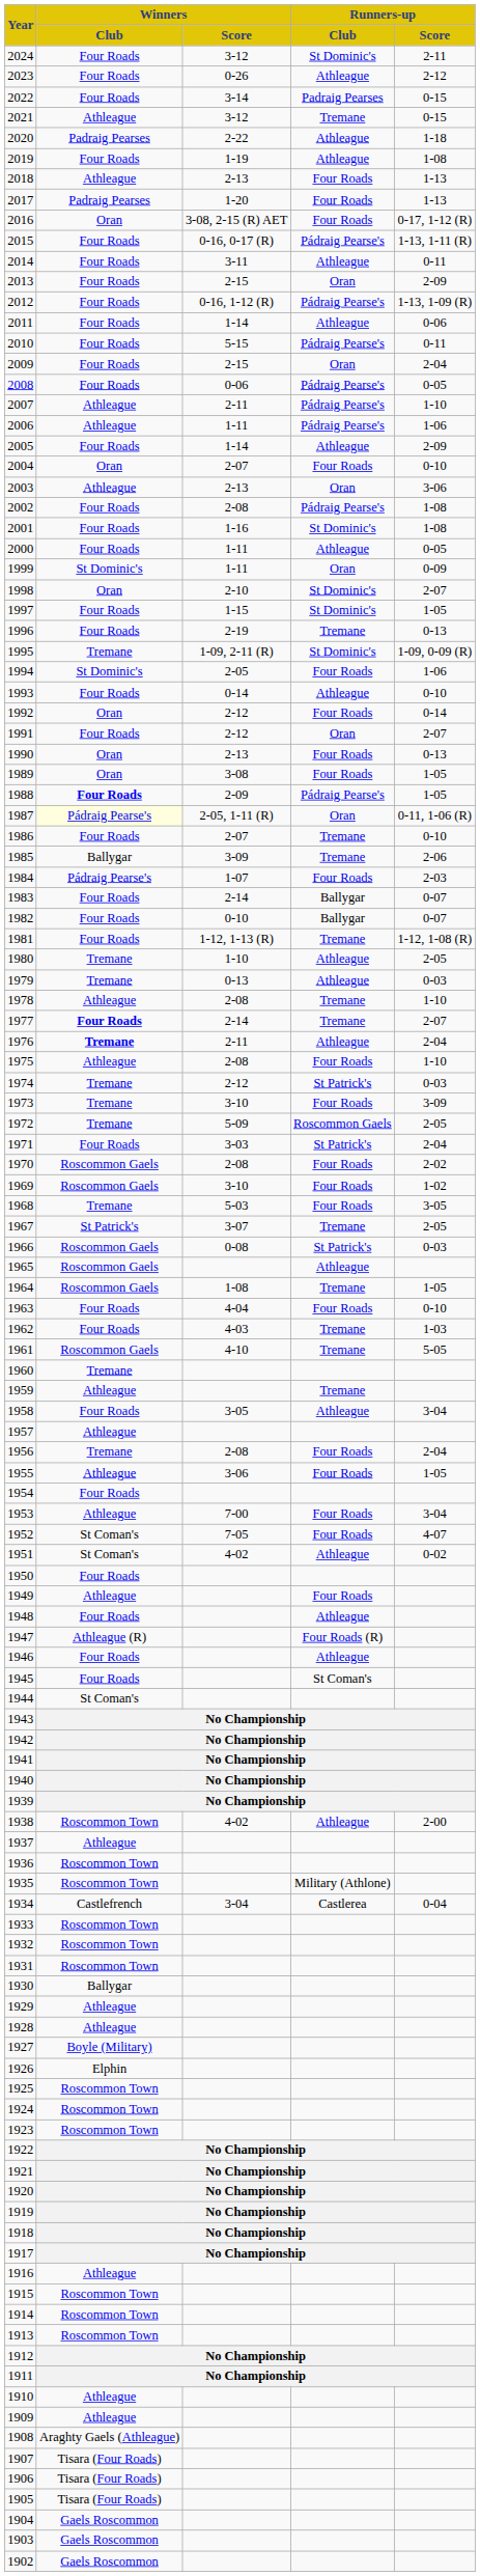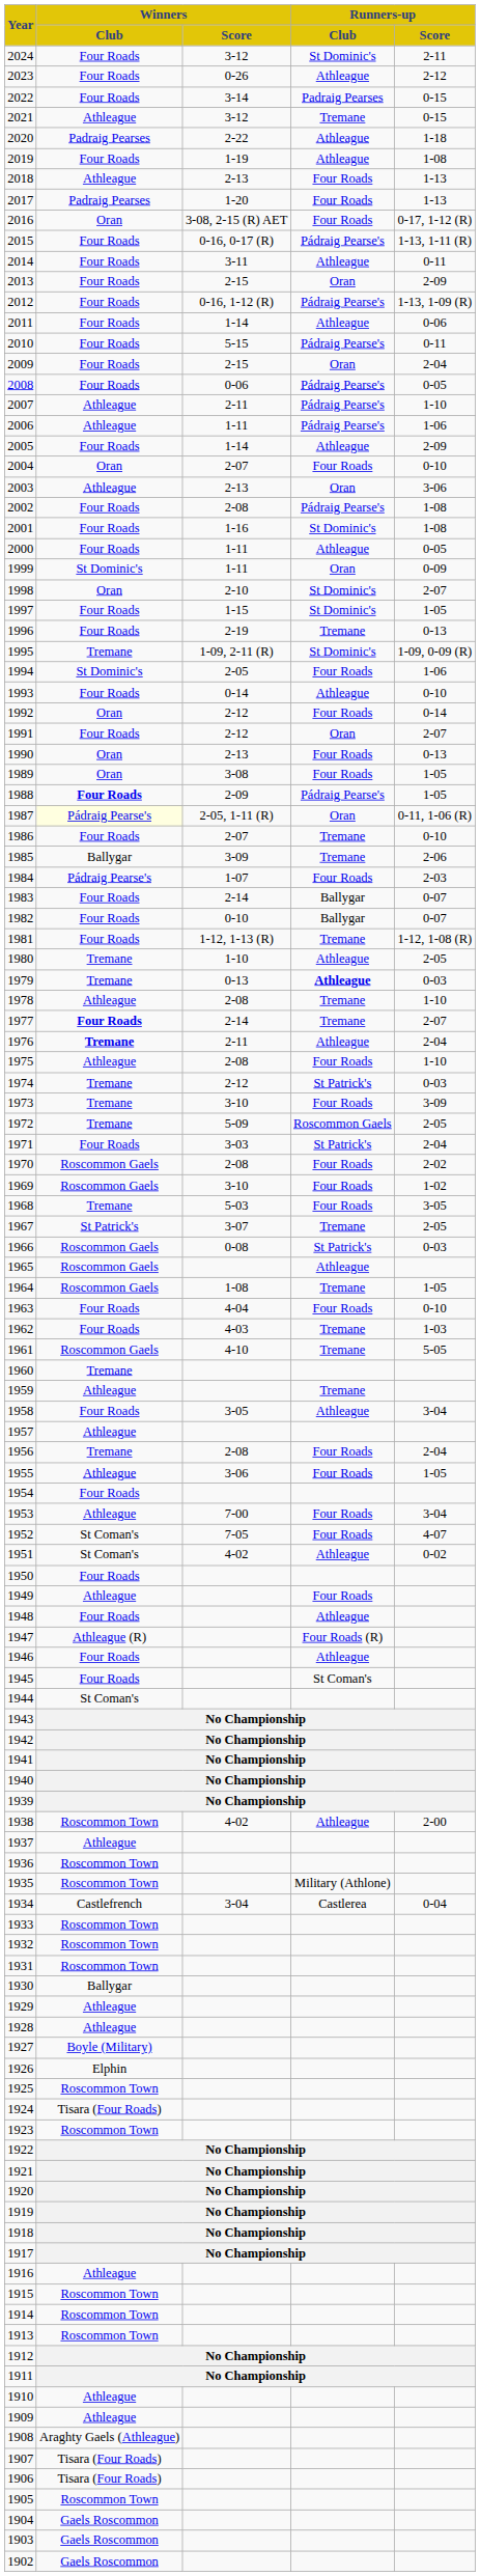1979 | Runners-up / Club: normal -> bold
1924 | Winners / Club: Roscommon Town -> Tisara (Four Roads)
1905 | Winners / Club: Tisara (Four Roads) -> Roscommon Town
